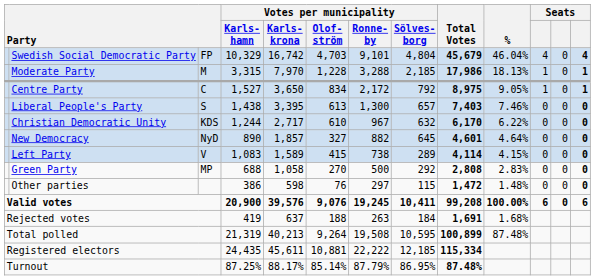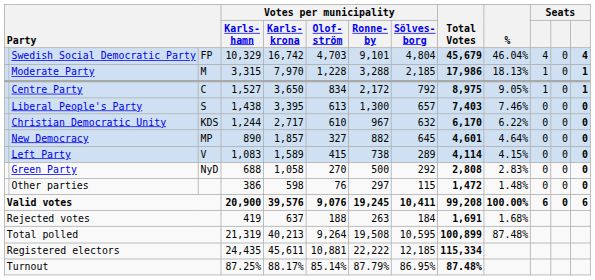New Democracy | column 3: NyD -> MP
Green Party | column 3: MP -> NyD
